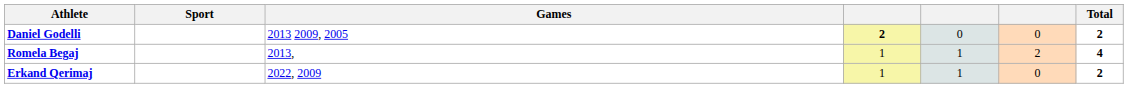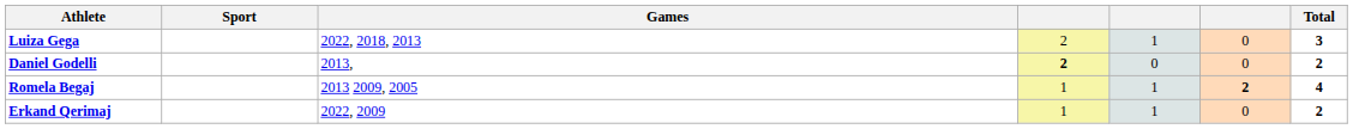+ row: Luiza Gega | 2022, 2018, 2013 | 2 | 1 | 0 | 3
Daniel Godelli | Games: 2013 2009, 2005 -> 2013,
Romela Begaj | Games: 2013, -> 2013 2009, 2005
Romela Begaj | column 6: normal -> bold
